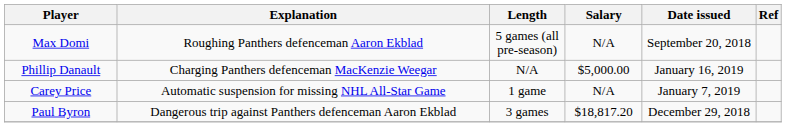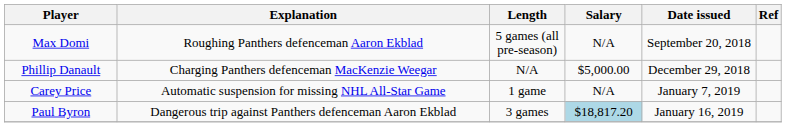Phillip Danault | Date issued: January 16, 2019 -> December 29, 2018
Paul Byron | Salary: no background -> lightblue background
Paul Byron | Date issued: December 29, 2018 -> January 16, 2019
